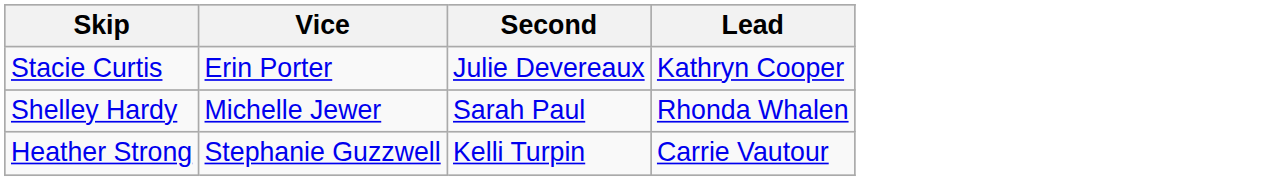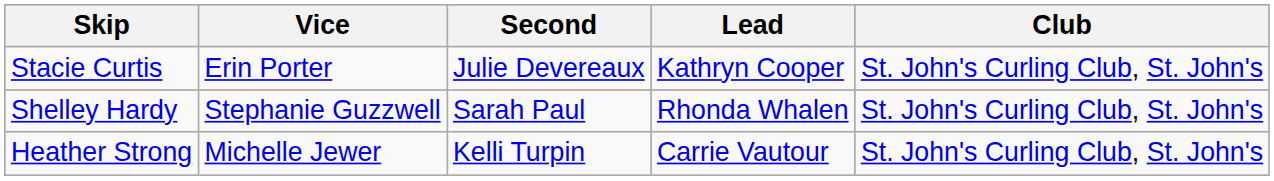+ column: Club | St. John's Curling Club, St. John's | St. John's Curling Club, St. John's | St. John's Curling Club, St. John's
Shelley Hardy | Vice: Michelle Jewer -> Stephanie Guzzwell
Heather Strong | Vice: Stephanie Guzzwell -> Michelle Jewer
